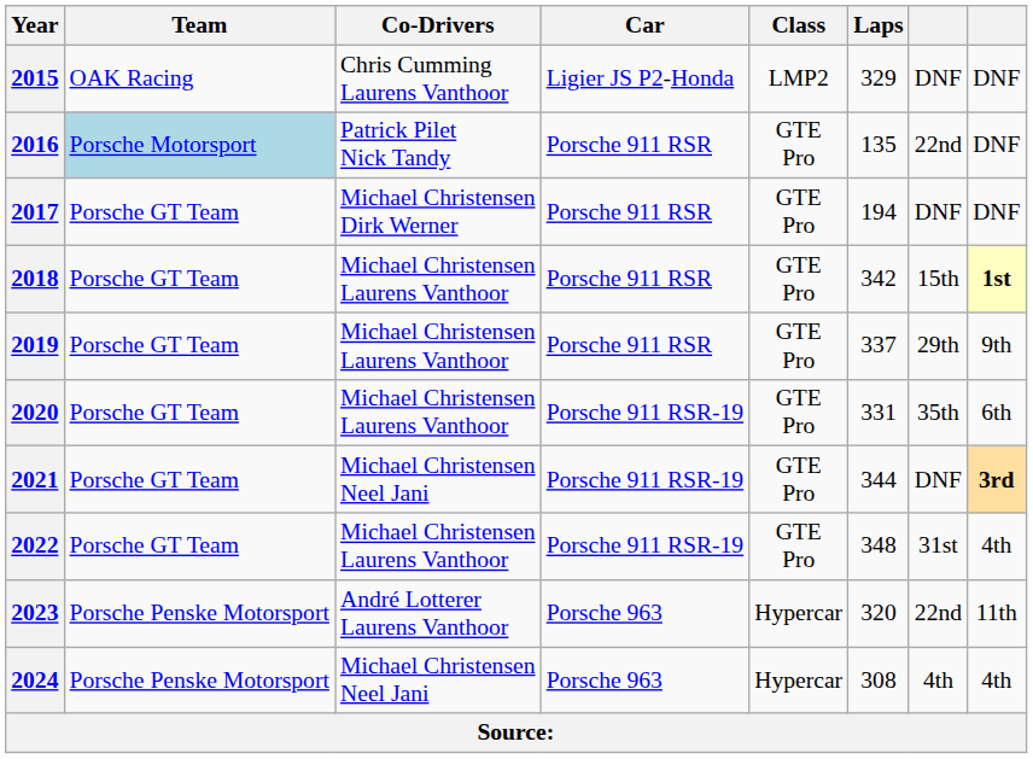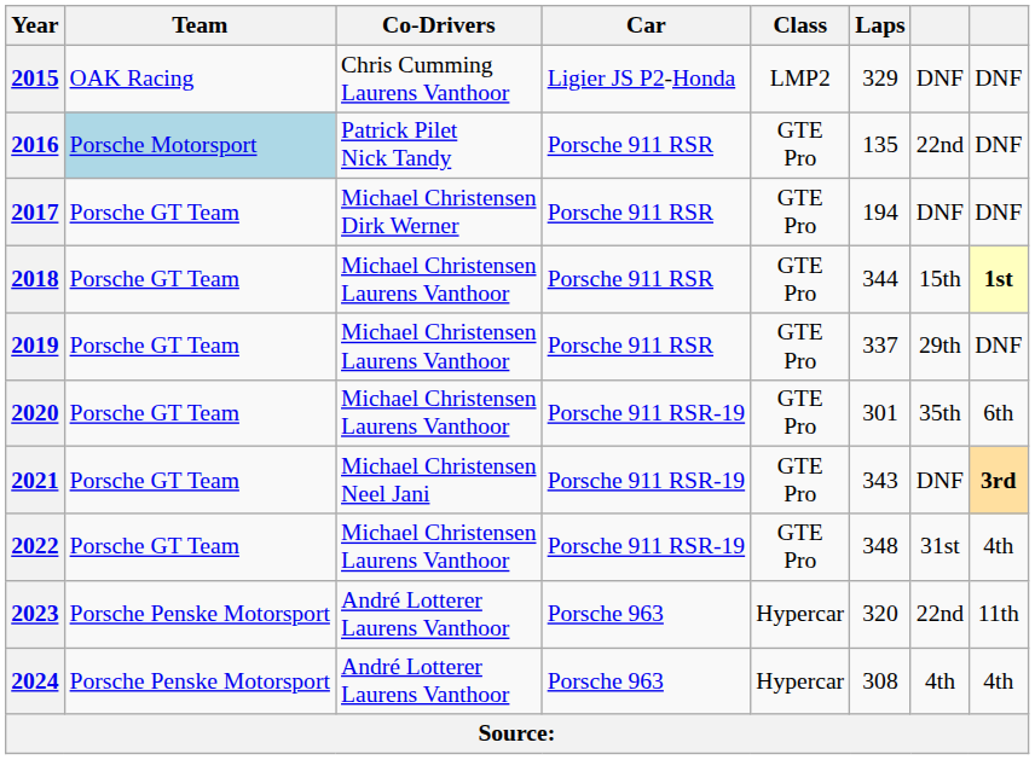2018 | Laps: 342 -> 344
2019 | column 8: 9th -> DNF
2020 | Laps: 331 -> 301
2021 | Laps: 344 -> 343
2024 | Co-Drivers: Michael Christensen Neel Jani -> André Lotterer Laurens Vanthoor
